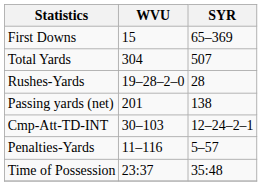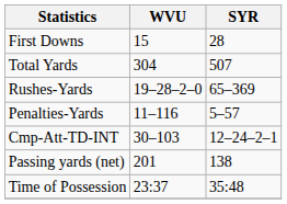First Downs | SYR: 65–369 -> 28
Rushes-Yards | SYR: 28 -> 65–369
rows swapped: Passing yards (net) <-> Penalties-Yards
